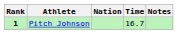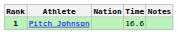Pitch Johnson | Time: 16.7 -> 16.6
